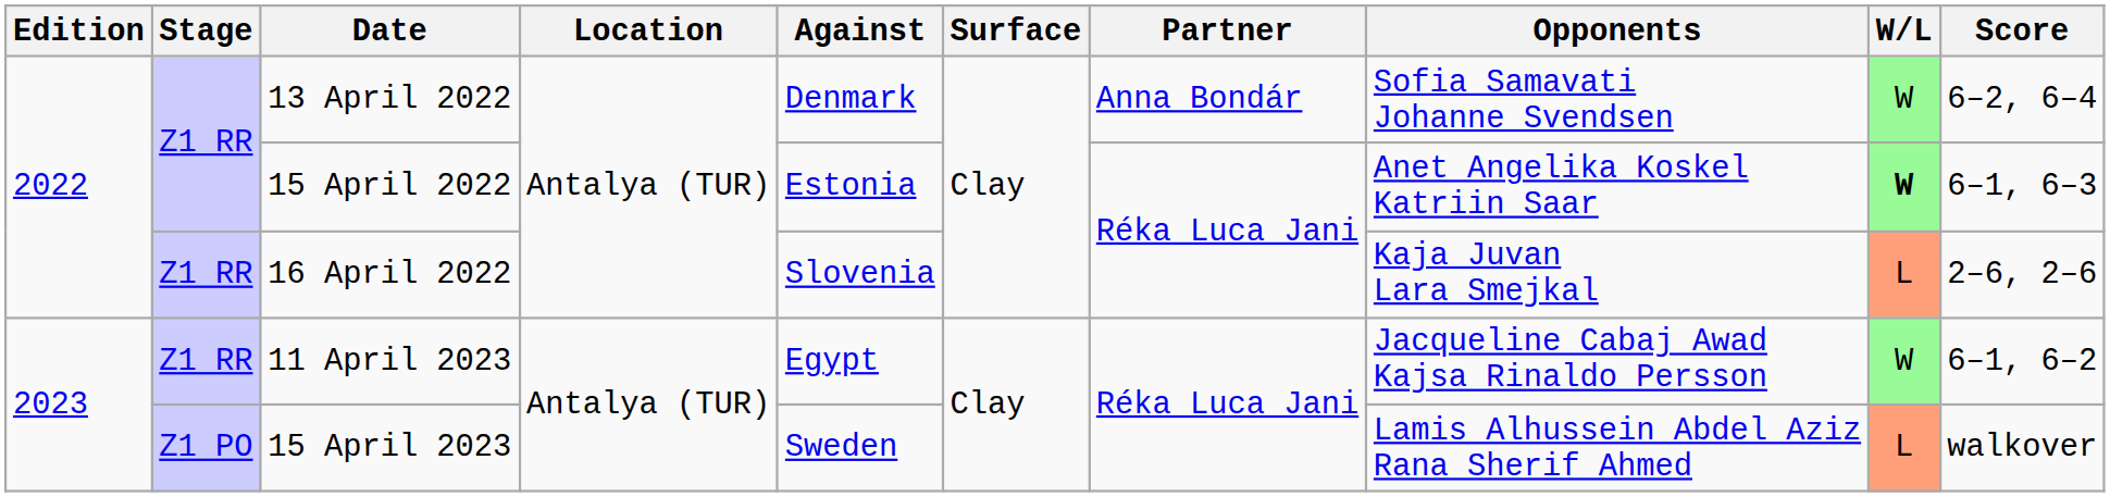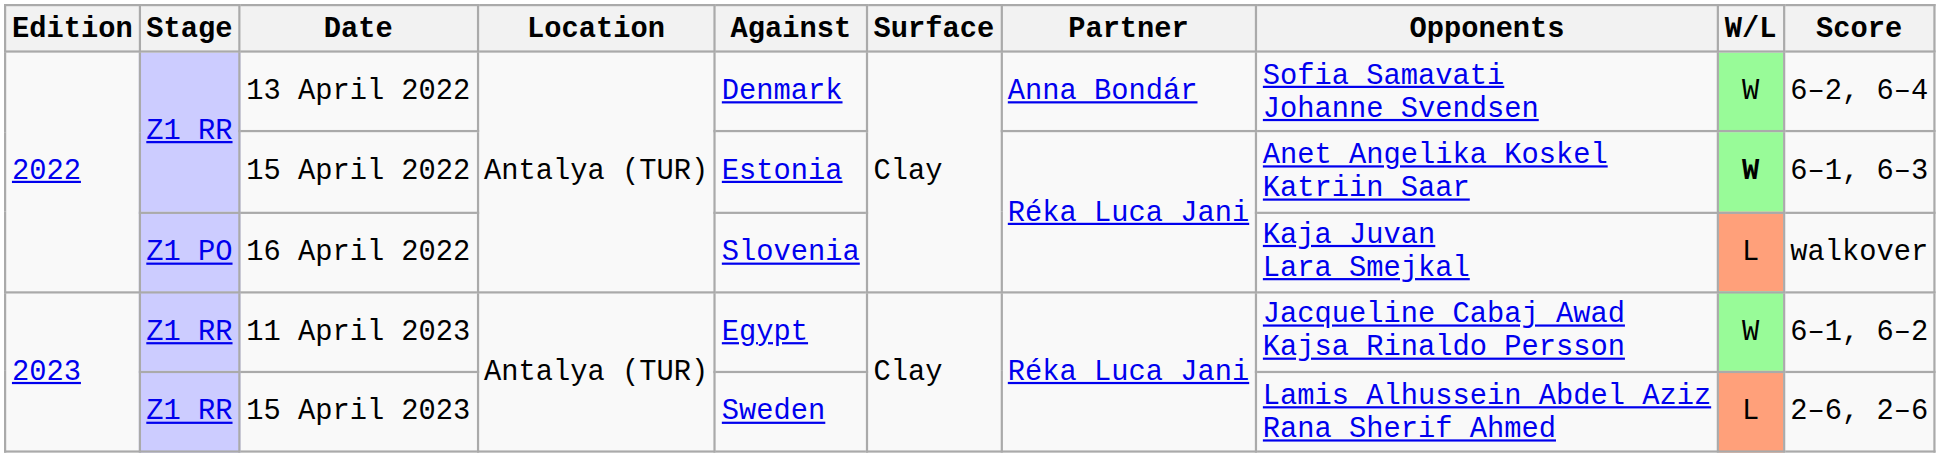16 April 2022 | Stage: Z1 RR -> Z1 PO
16 April 2022 | Score: 2–6, 2–6 -> walkover
15 April 2023 | Stage: Z1 PO -> Z1 RR
15 April 2023 | Score: walkover -> 2–6, 2–6
